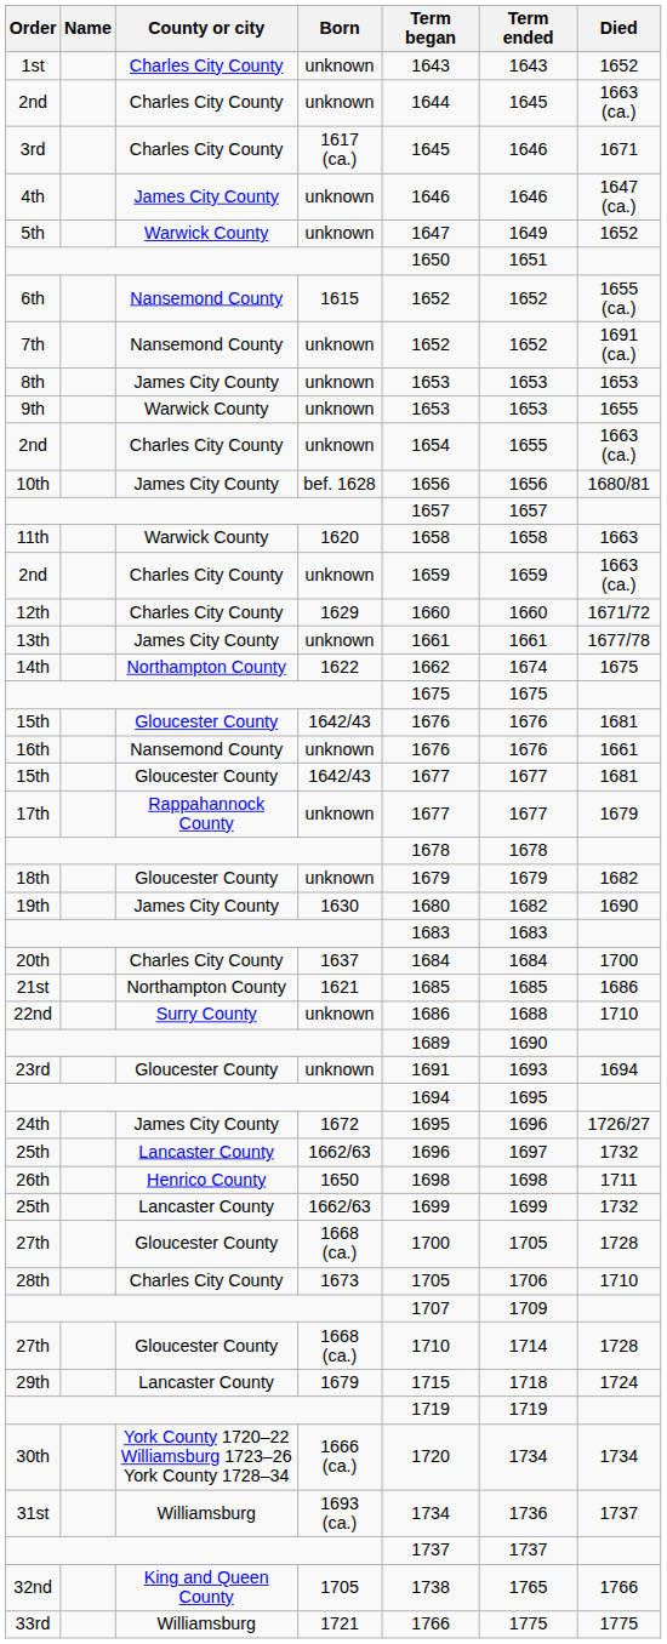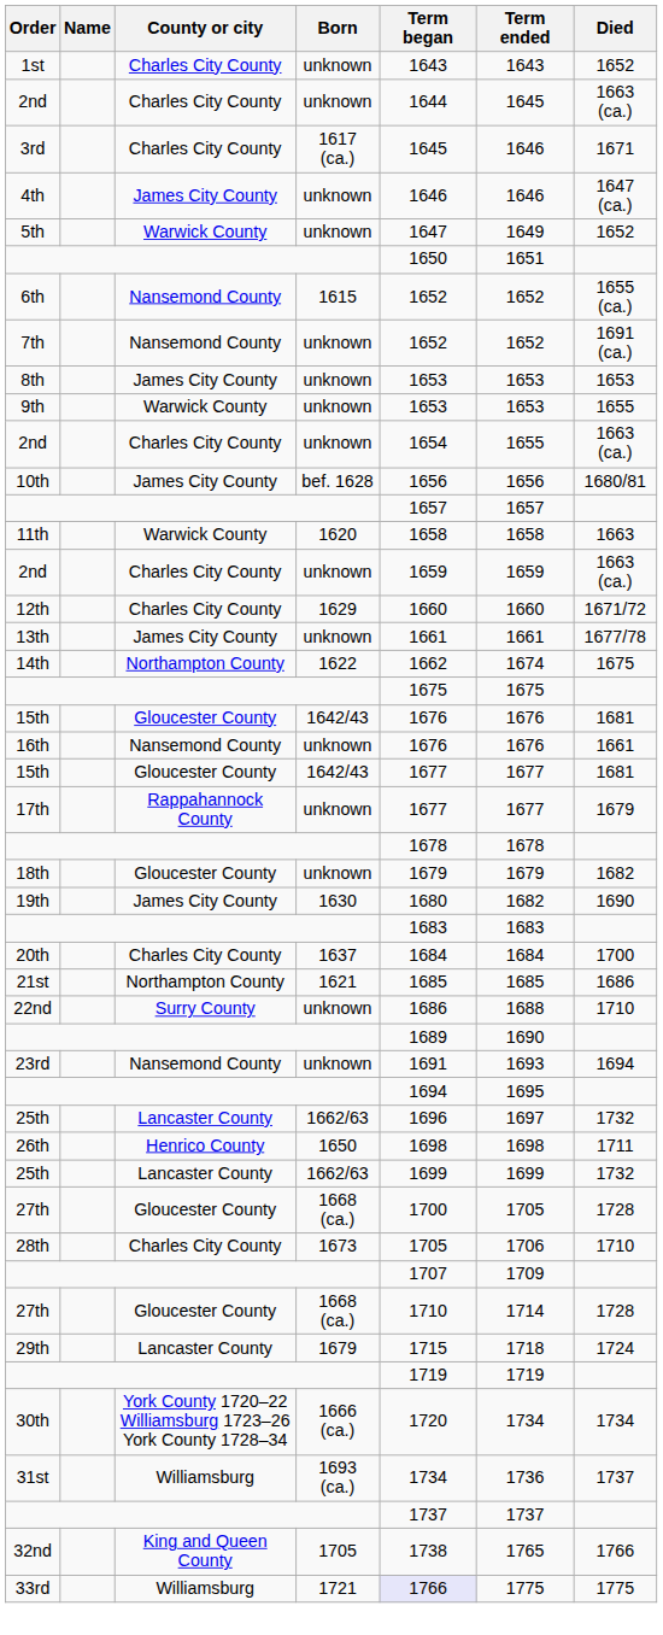23rd | County or city: Gloucester County -> Nansemond County
- row: 24th | James City County | 1672 | 1695 | 1696 | 1726/27
33rd | Term began: no background -> lavender background
